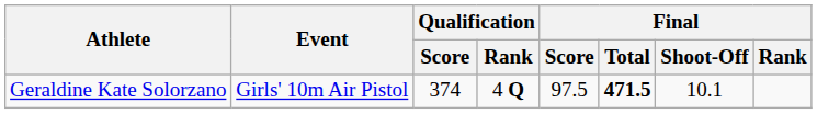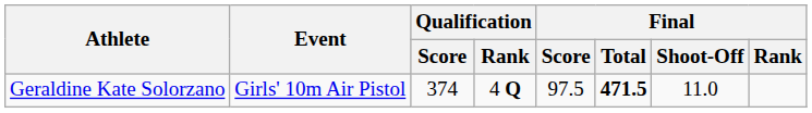Geraldine Kate Solorzano | Final / Shoot-Off: 10.1 -> 11.0
